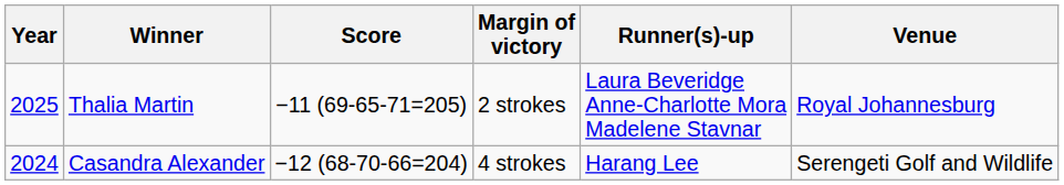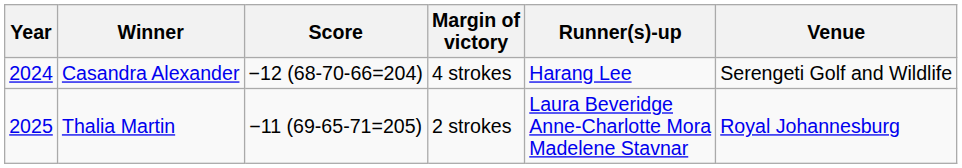rows swapped: Thalia Martin <-> Casandra Alexander
